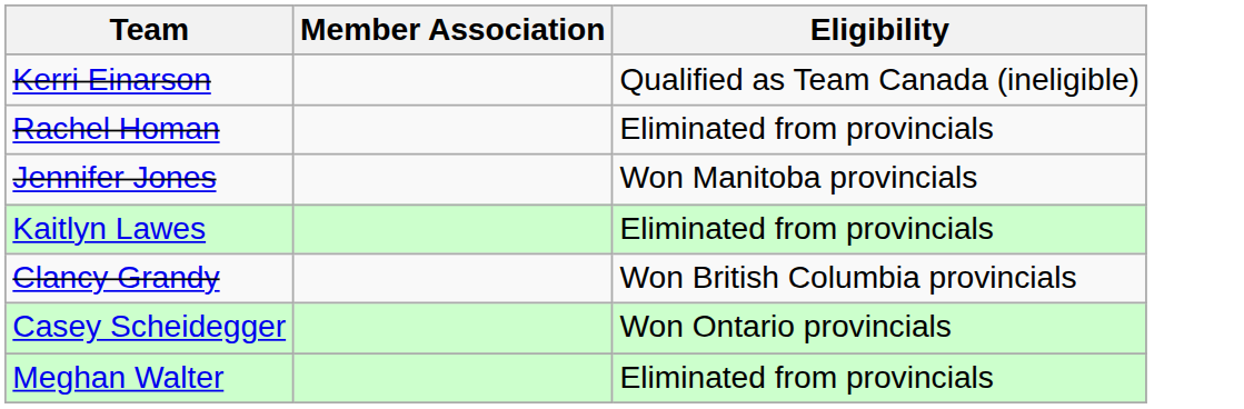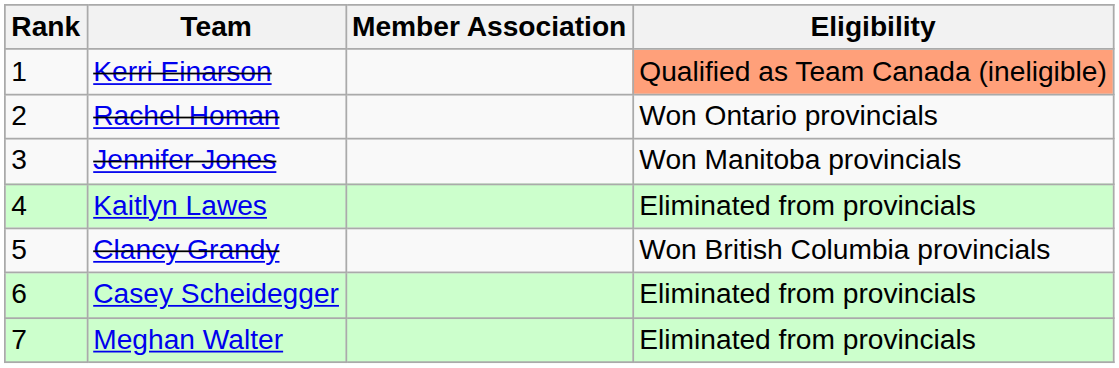+ column: Rank | 1 | 2 | 3 | 4 | 5 | 6 | 7
Kerri Einarson | Eligibility: no background -> lightsalmon background
Rachel Homan | Eligibility: Eliminated from provincials -> Won Ontario provincials
Casey Scheidegger | Eligibility: Won Ontario provincials -> Eliminated from provincials
